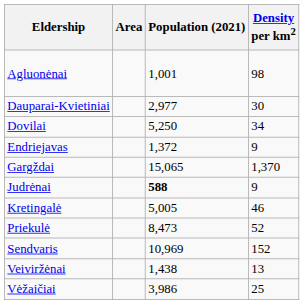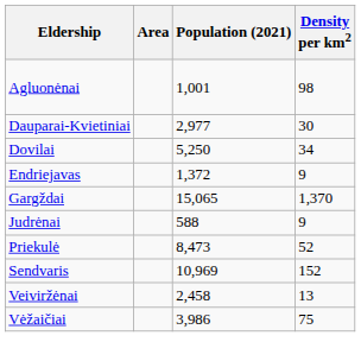Judrėnai | Population (2021): bold -> normal
- row: Kretingalė | 5,005 | 46
Veiviržėnai | Population (2021): 1,438 -> 2,458
Vėžaičiai | Density per km2: 25 -> 75
